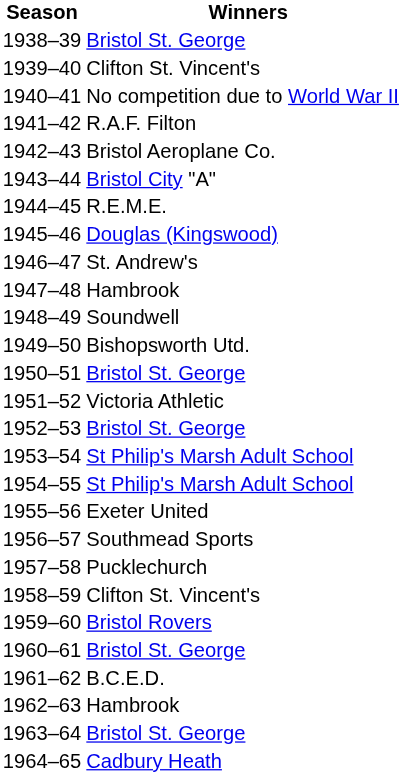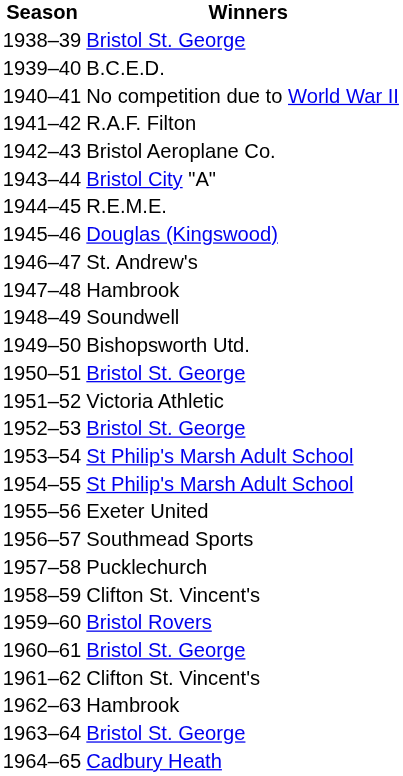1939–40 | Winners: Clifton St. Vincent's -> B.C.E.D.
1961–62 | Winners: B.C.E.D. -> Clifton St. Vincent's
